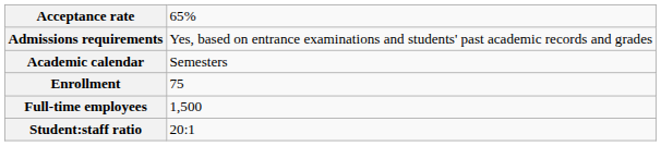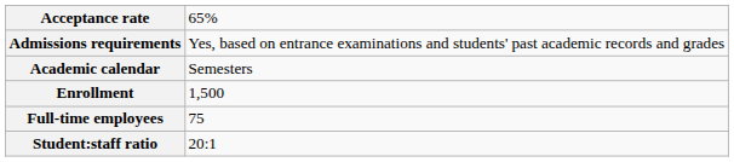Enrollment | column 2: 75 -> 1,500
Full-time employees | column 2: 1,500 -> 75
